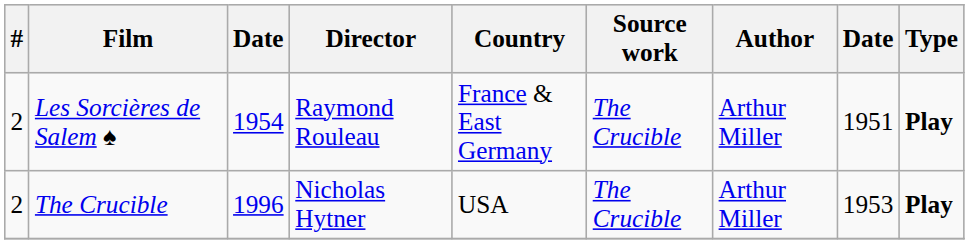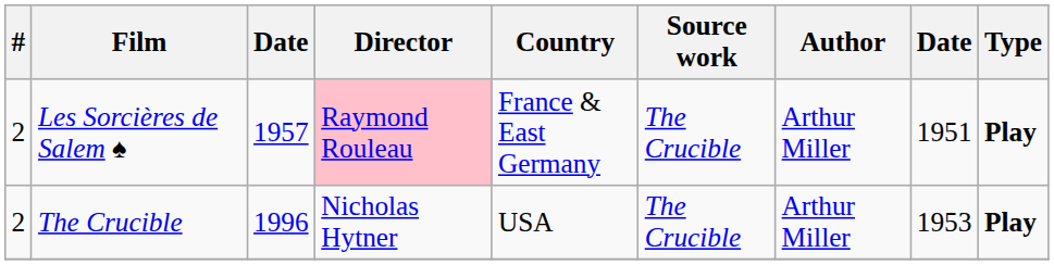Les Sorcières de Salem ♠ | column 3: 1954 -> 1957
Les Sorcières de Salem ♠ | Director: no background -> pink background
